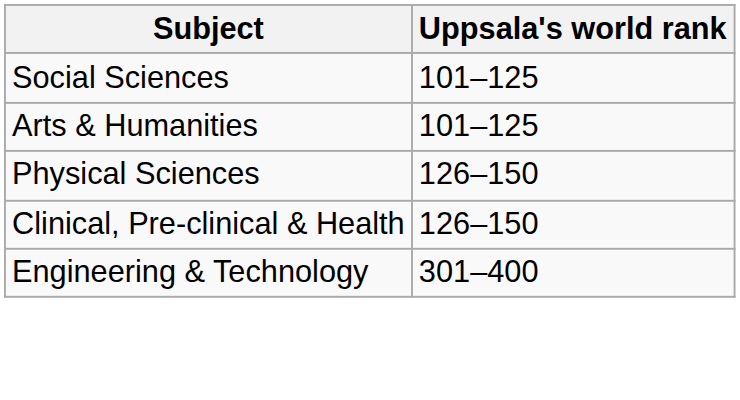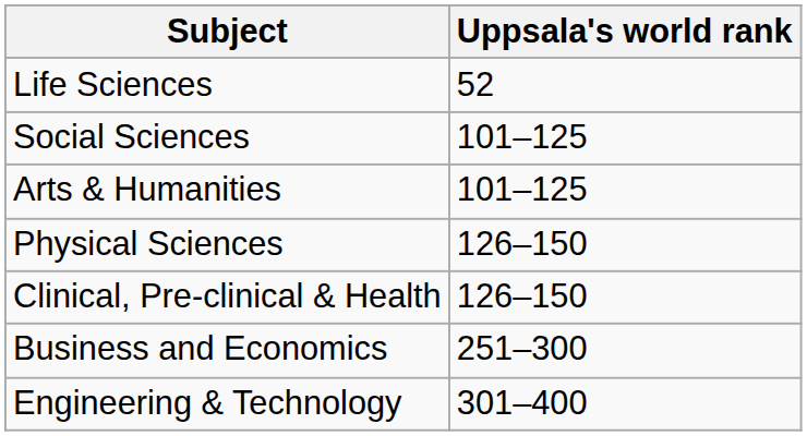+ row: Life Sciences | 52
+ row: Business and Economics | 251–300
